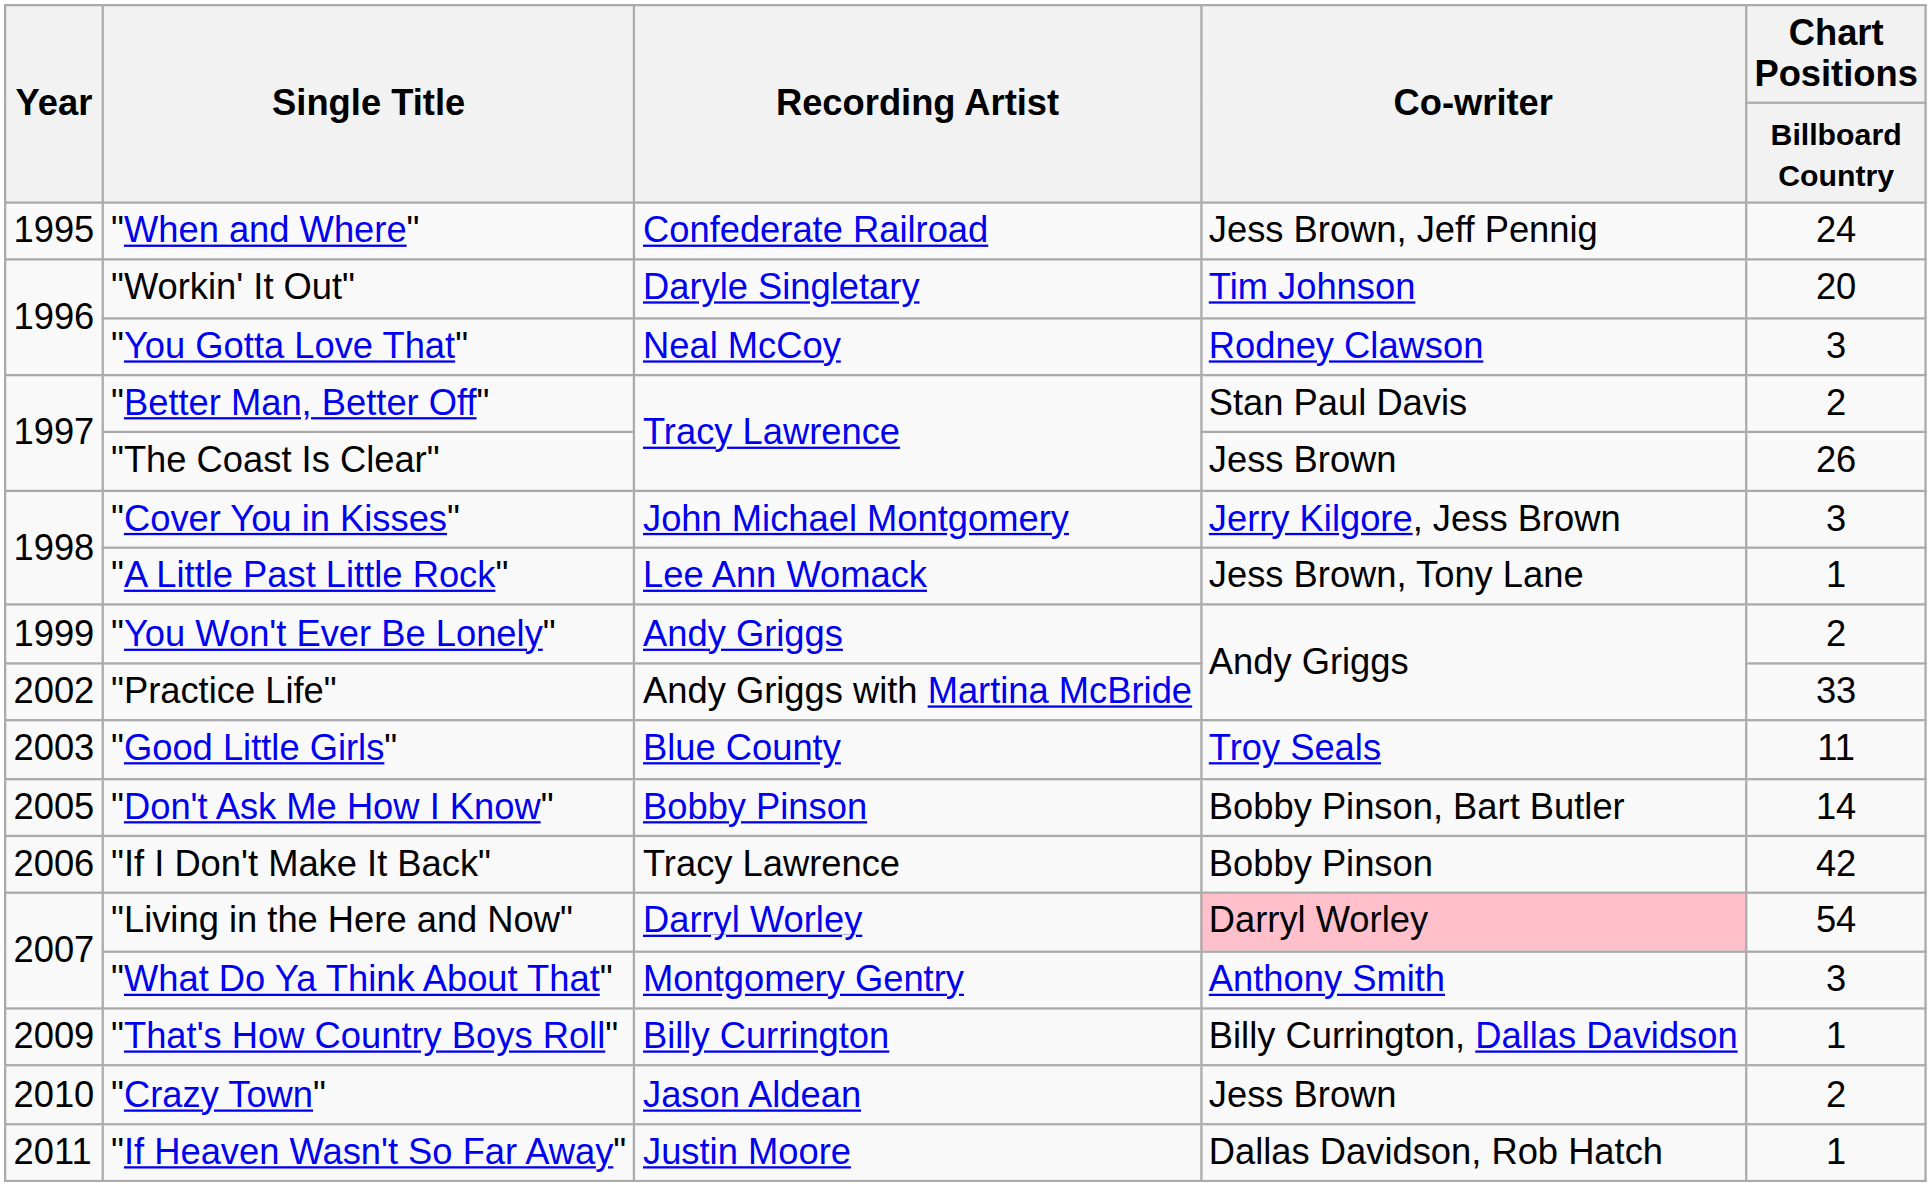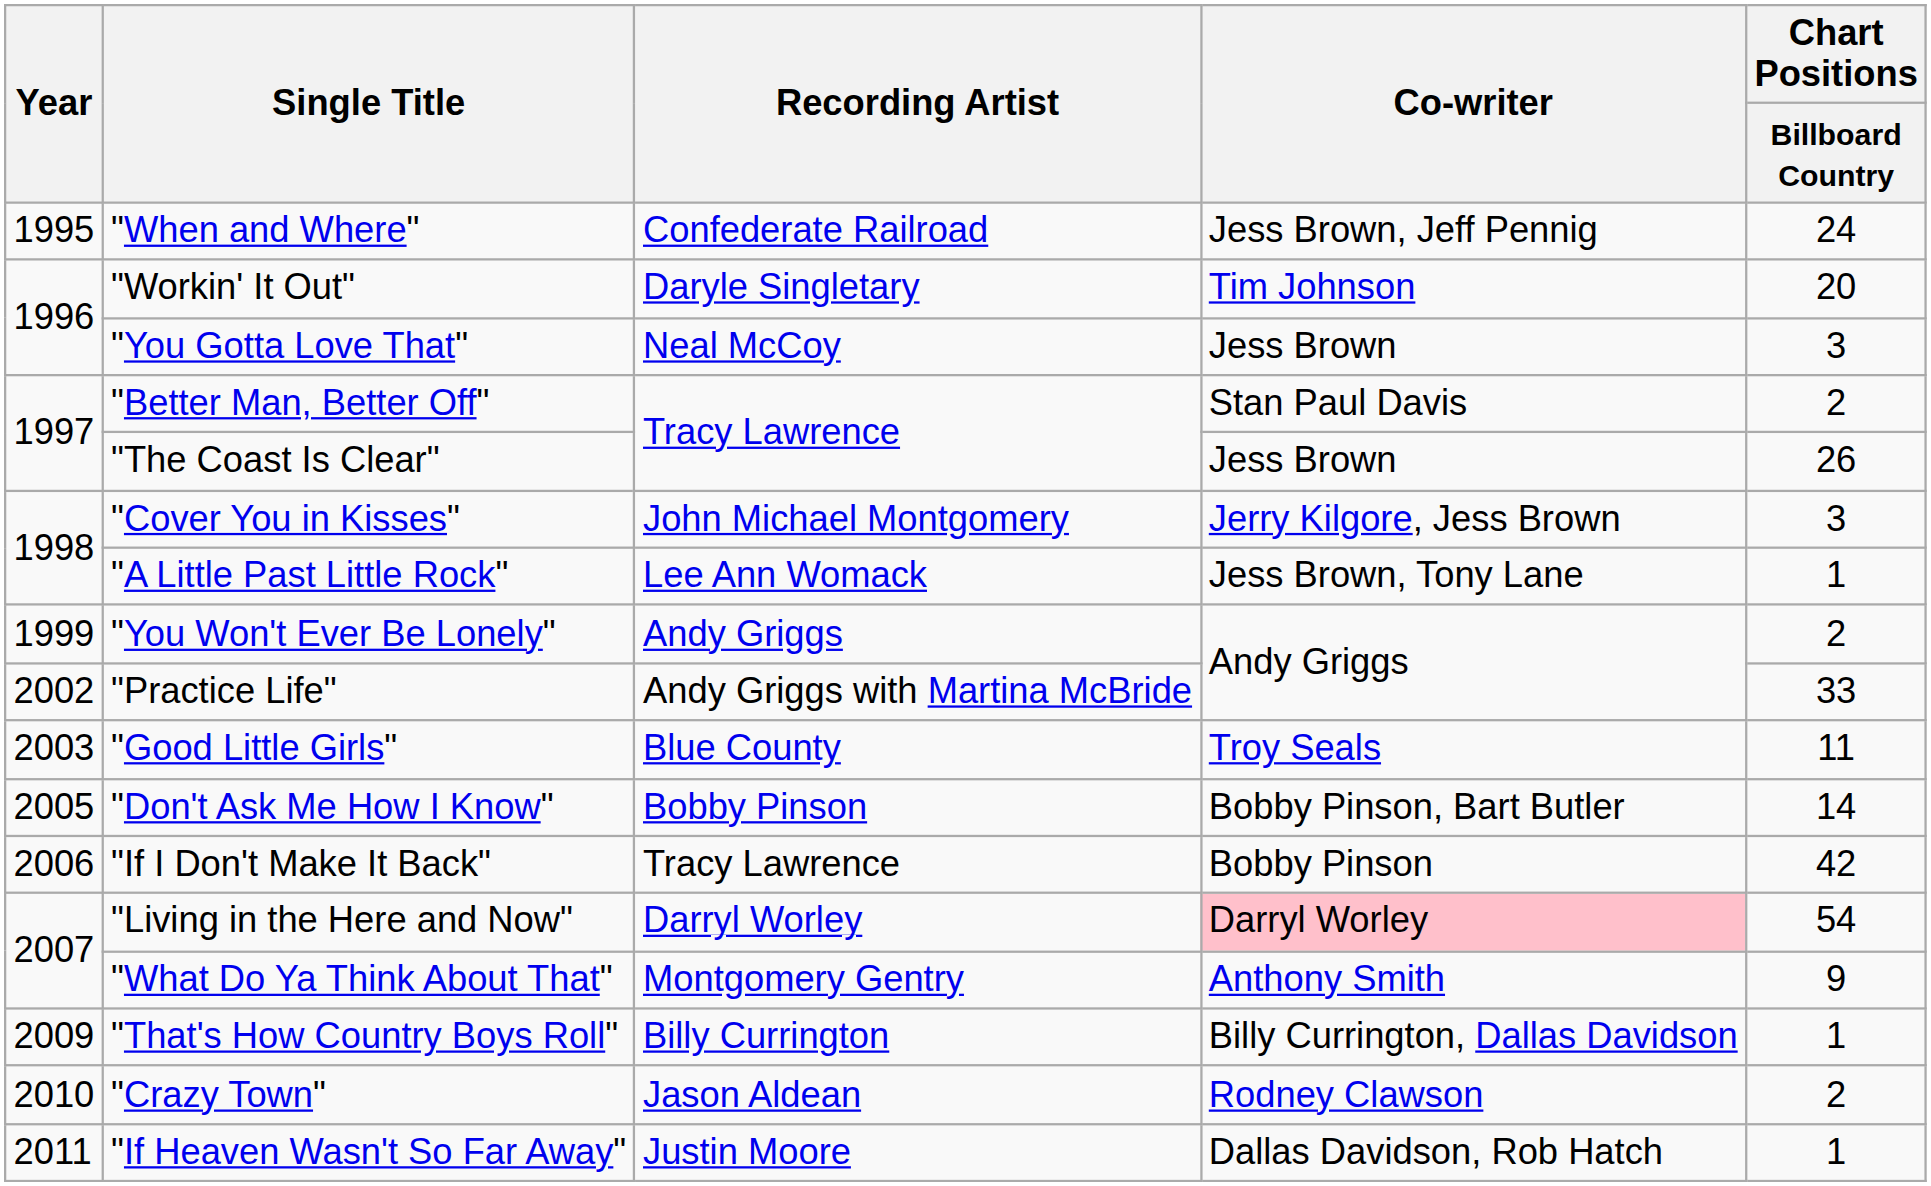"You Gotta Love That" | Co-writer: Rodney Clawson -> Jess Brown
"What Do Ya Think About That" | Chart Positions / Billboard Country: 3 -> 9
"Crazy Town" | Co-writer: Jess Brown -> Rodney Clawson
